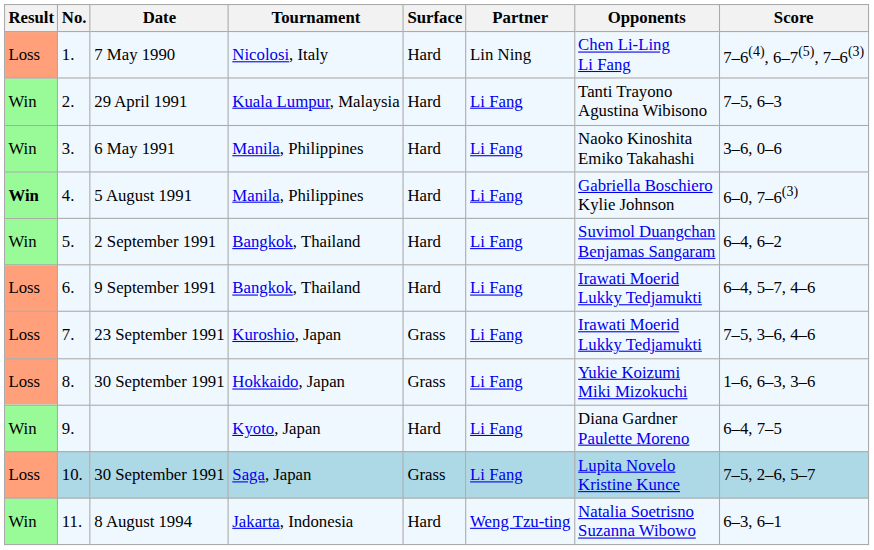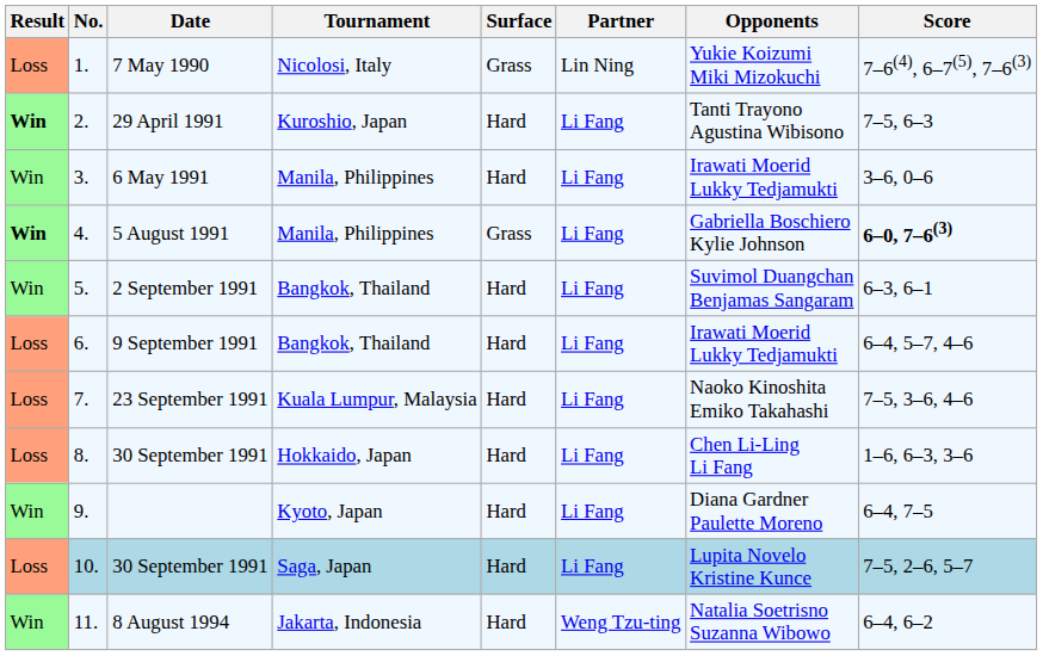7 May 1990 | Surface: Hard -> Grass
7 May 1990 | Opponents: Chen Li-Ling Li Fang -> Yukie Koizumi Miki Mizokuchi
29 April 1991 | Result: normal -> bold
29 April 1991 | Tournament: Kuala Lumpur, Malaysia -> Kuroshio, Japan
6 May 1991 | Opponents: Naoko Kinoshita Emiko Takahashi -> Irawati Moerid Lukky Tedjamukti
5 August 1991 | Surface: Hard -> Grass
5 August 1991 | Score: normal -> bold
2 September 1991 | Score: 6–4, 6–2 -> 6–3, 6–1
23 September 1991 | Tournament: Kuroshio, Japan -> Kuala Lumpur, Malaysia
23 September 1991 | Surface: Grass -> Hard
23 September 1991 | Opponents: Irawati Moerid Lukky Tedjamukti -> Naoko Kinoshita Emiko Takahashi
8. / 30 September 1991 | Surface: Grass -> Hard
8. / 30 September 1991 | Opponents: Yukie Koizumi Miki Mizokuchi -> Chen Li-Ling Li Fang
10. / 30 September 1991 | Surface: Grass -> Hard
8 August 1994 | Score: 6–3, 6–1 -> 6–4, 6–2
